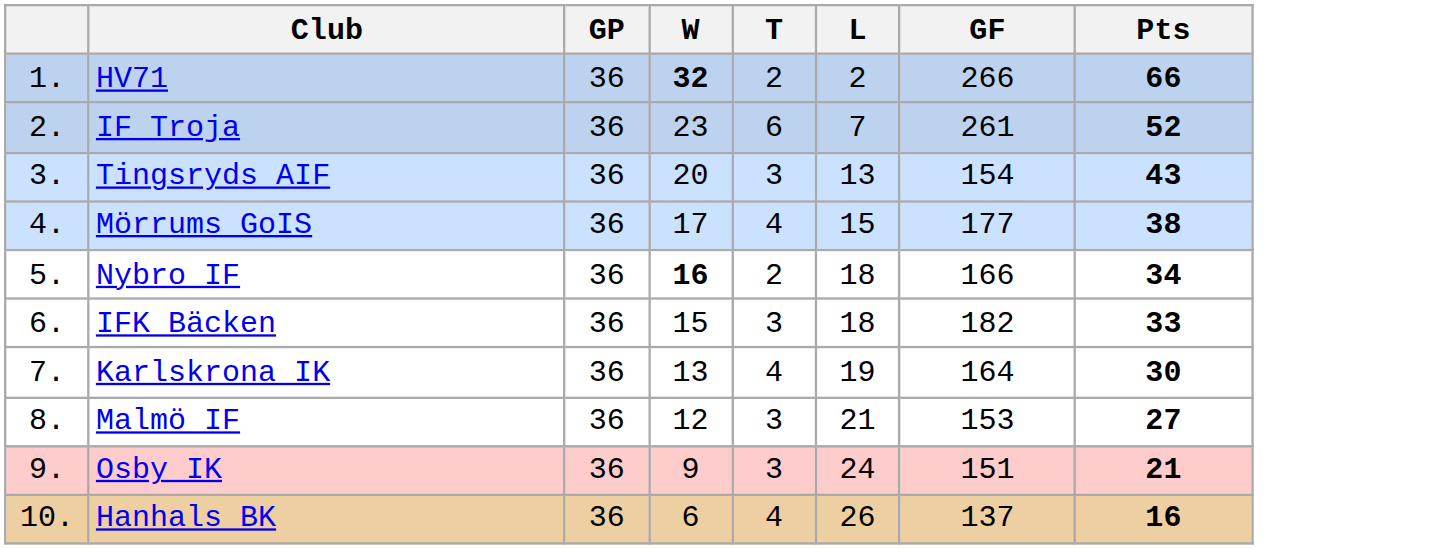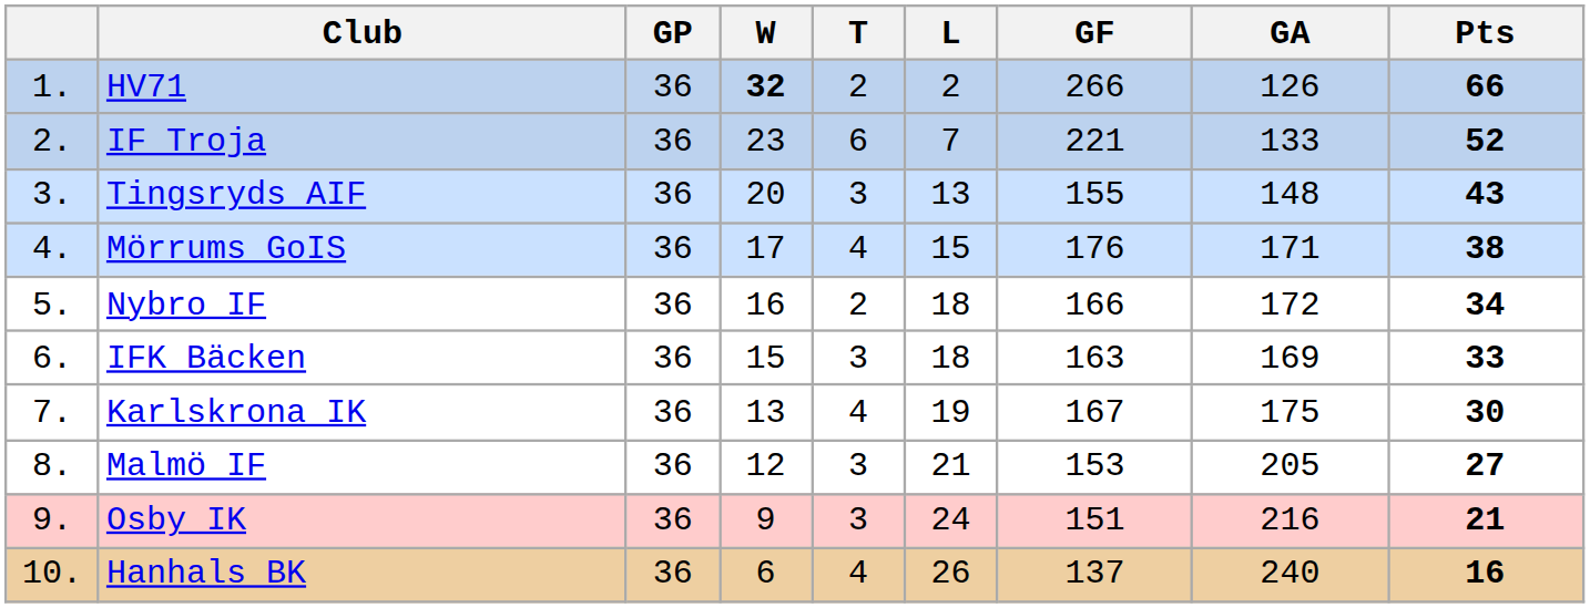+ column: GA | 126 | 133 | 148 | 171 | 172 | 169 | 175 | 205 | 216 | 240
IF Troja | GF: 261 -> 221
Tingsryds AIF | GF: 154 -> 155
Mörrums GoIS | GF: 177 -> 176
Nybro IF | W: bold -> normal
IFK Bäcken | GF: 182 -> 163
Karlskrona IK | GF: 164 -> 167
